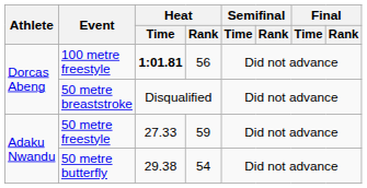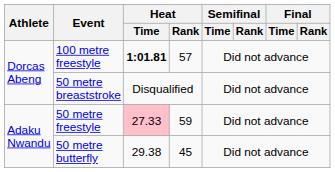100 metre freestyle | Heat / Rank: 56 -> 57
50 metre freestyle | Heat / Time: no background -> pink background
50 metre butterfly | Heat / Rank: 54 -> 45
